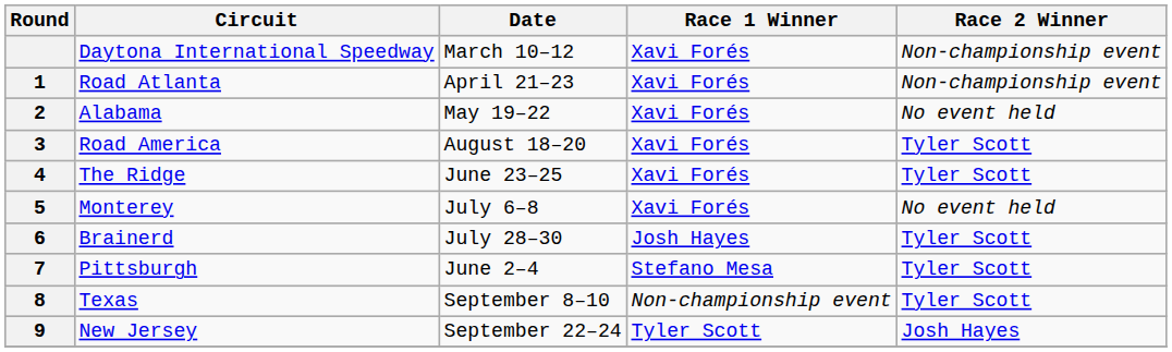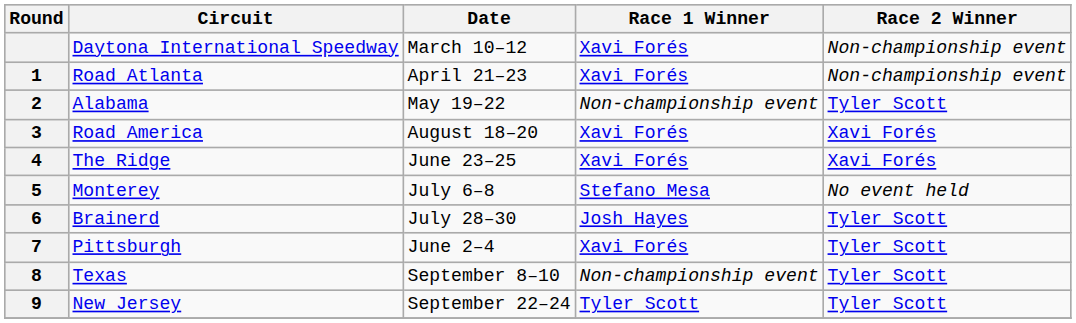Alabama | Race 1 Winner: Xavi Forés -> Non-championship event
Alabama | Race 2 Winner: No event held -> Tyler Scott
Road America | Race 2 Winner: Tyler Scott -> Xavi Forés
The Ridge | Race 2 Winner: Tyler Scott -> Xavi Forés
Monterey | Race 1 Winner: Xavi Forés -> Stefano Mesa
Pittsburgh | Race 1 Winner: Stefano Mesa -> Xavi Forés
New Jersey | Race 2 Winner: Josh Hayes -> Tyler Scott
